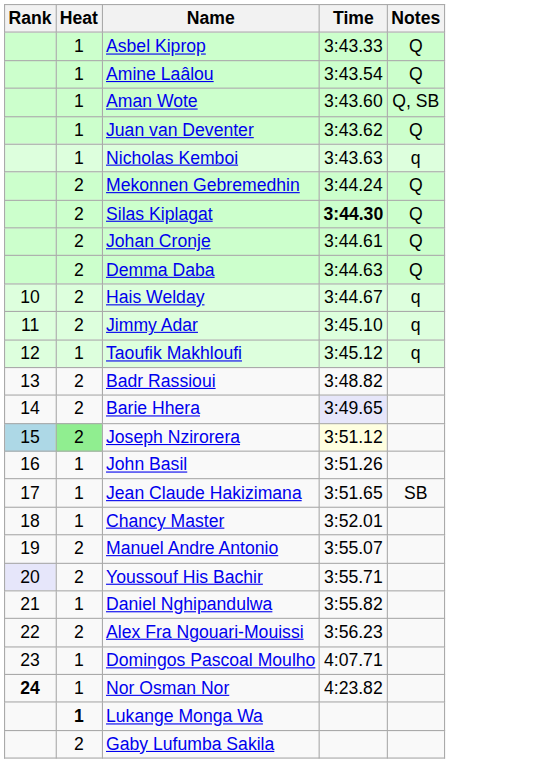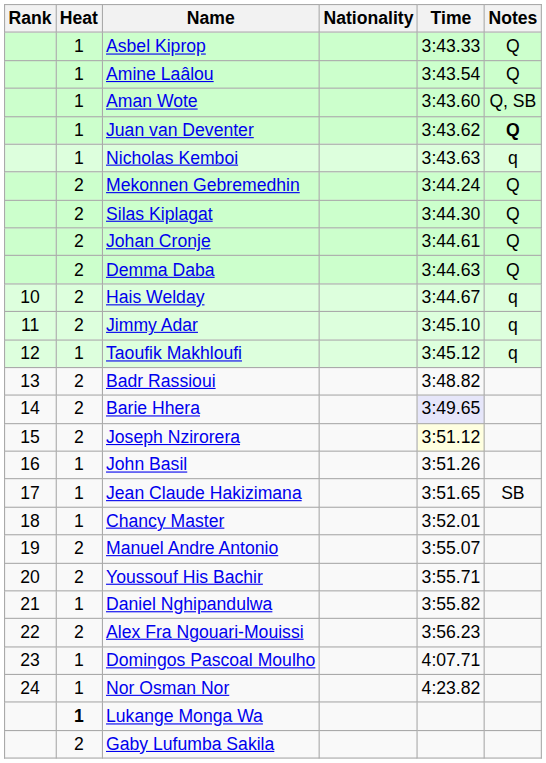+ column: Nationality
Juan van Deventer | Notes: normal -> bold
Silas Kiplagat | Time: bold -> normal
Joseph Nzirorera | Rank: lightblue background -> no background
Joseph Nzirorera | Heat: lightgreen background -> no background
Youssouf His Bachir | Rank: lavender background -> no background
Nor Osman Nor | Rank: bold -> normal
